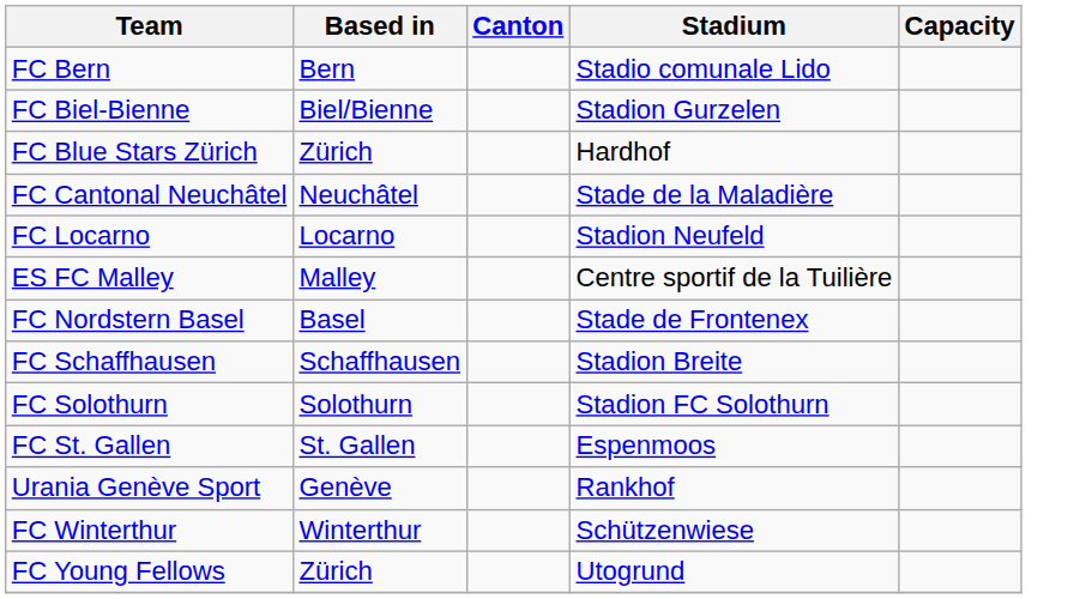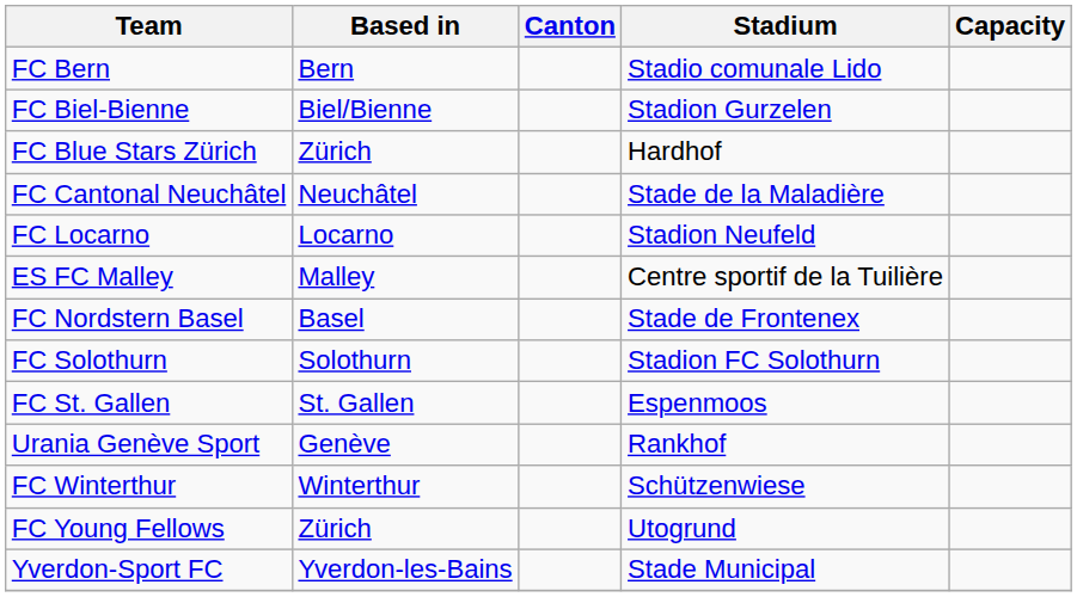- row: FC Schaffhausen | Schaffhausen | Stadion Breite
+ row: Yverdon-Sport FC | Yverdon-les-Bains | Stade Municipal
